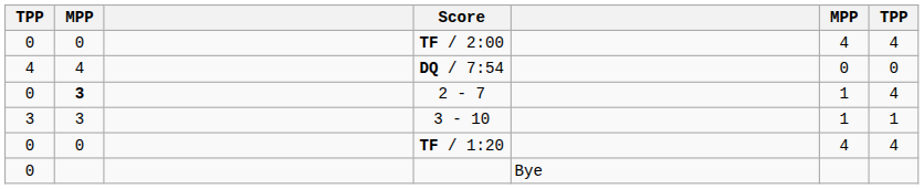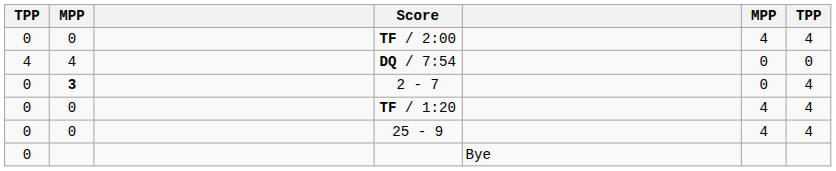2 - 7 | column 6: 1 -> 0
- row: 3 | 3 | 3 - 10 | 1 | 1
+ row: 0 | 0 | 25 - 9 | 4 | 4
